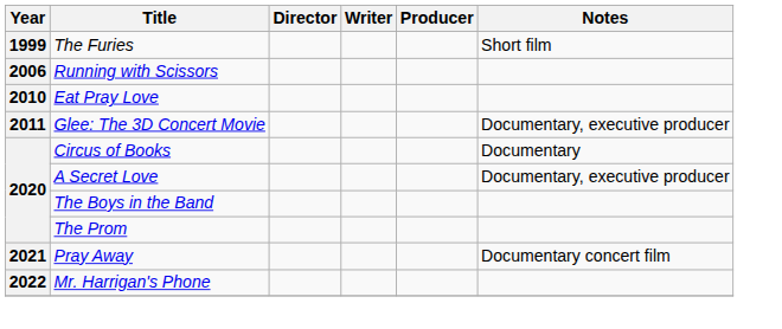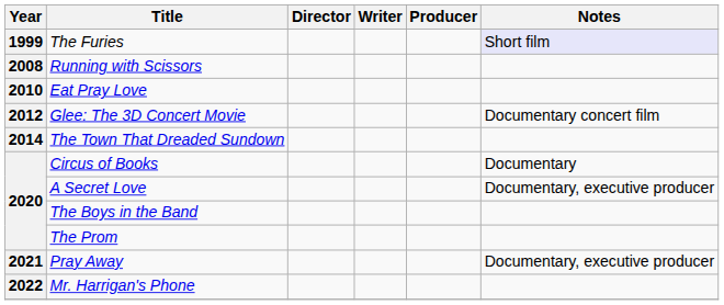The Furies | Notes: no background -> lavender background
Running with Scissors | Year: 2006 -> 2008
Glee: The 3D Concert Movie | Year: 2011 -> 2012
Glee: The 3D Concert Movie | Notes: Documentary, executive producer -> Documentary concert film
+ row: 2014 | The Town That Dreaded Sundown
Pray Away | Notes: Documentary concert film -> Documentary, executive producer
